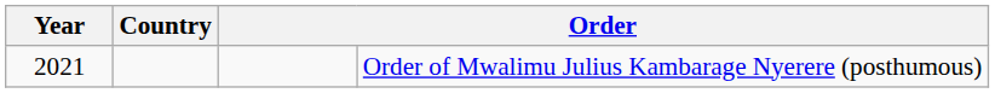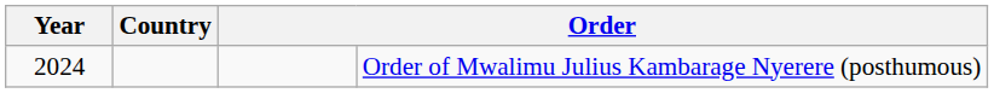Order of Mwalimu Julius Kambarage Nyerere (posthumous) | Year: 2021 -> 2024
